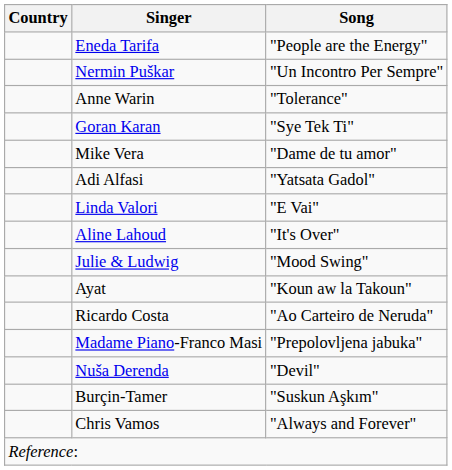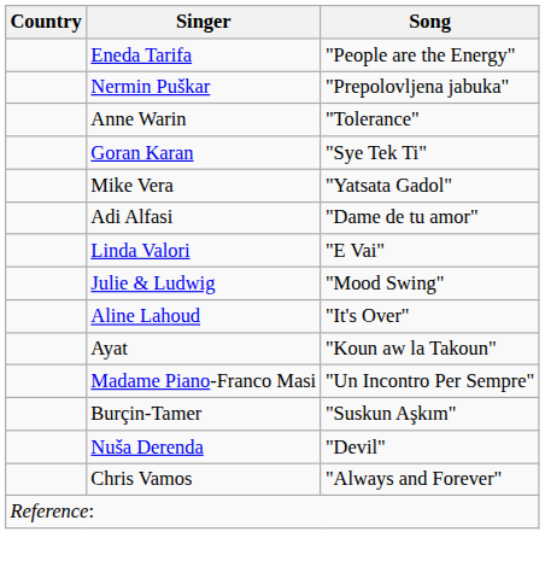Nermin Puškar | Song: "Un Incontro Per Sempre" -> "Prepolovljena jabuka"
Mike Vera | Song: "Dame de tu amor" -> "Yatsata Gadol"
Adi Alfasi | Song: "Yatsata Gadol" -> "Dame de tu amor"
rows swapped: Aline Lahoud <-> Julie & Ludwig
- row: Ricardo Costa | "Ao Carteiro de Neruda"
Madame Piano-Franco Masi | Song: "Prepolovljena jabuka" -> "Un Incontro Per Sempre"
rows swapped: Nuša Derenda <-> Burçin-Tamer
